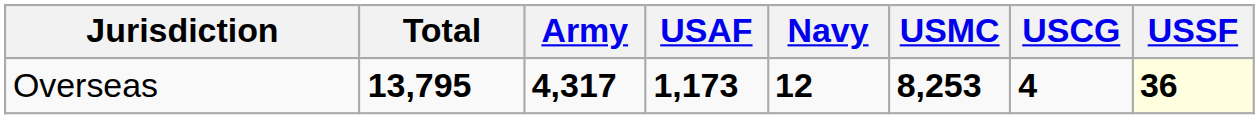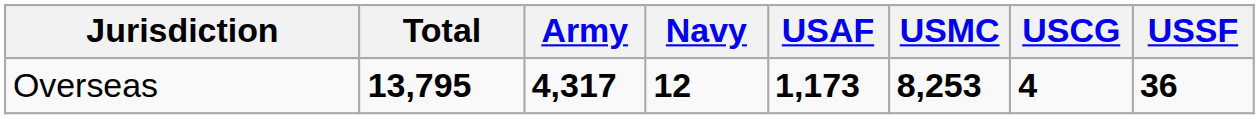columns swapped: Navy <-> USAF
Overseas | USSF: lightyellow background -> no background
